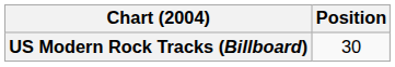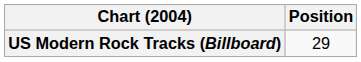US Modern Rock Tracks (Billboard) | Position: 30 -> 29
